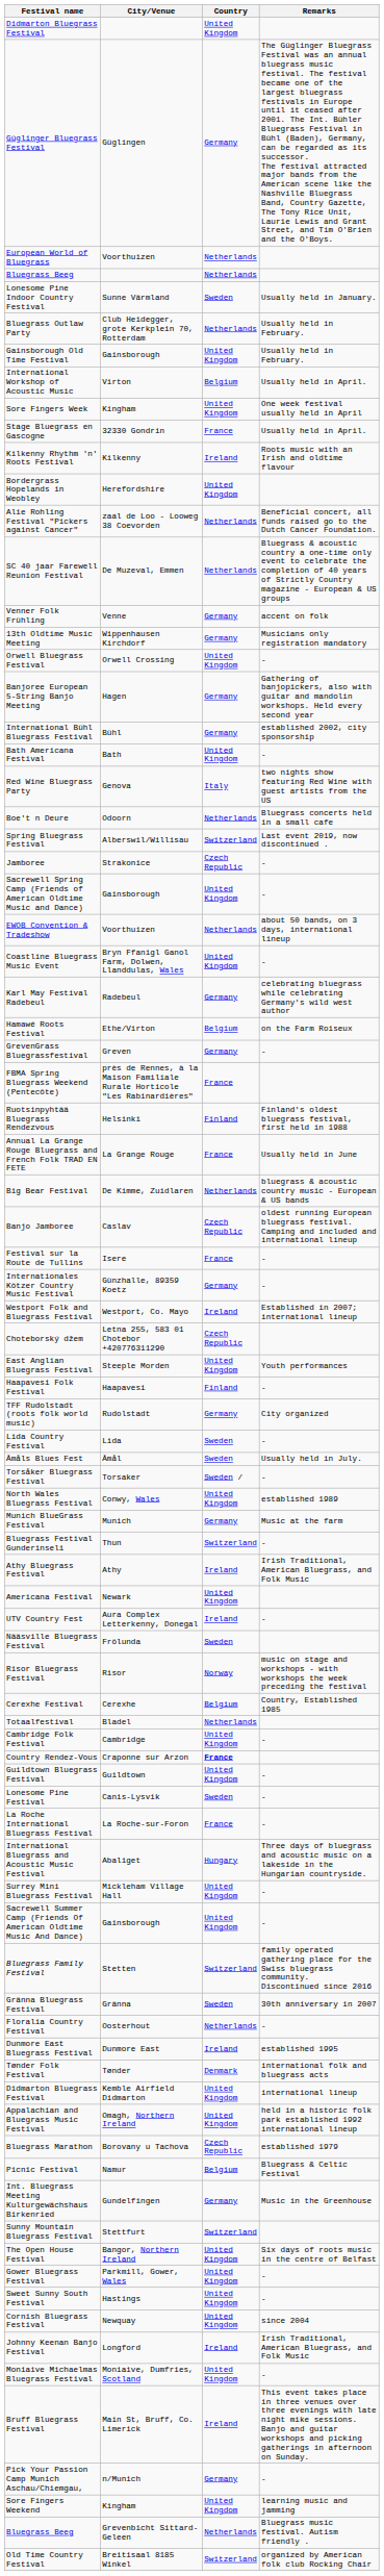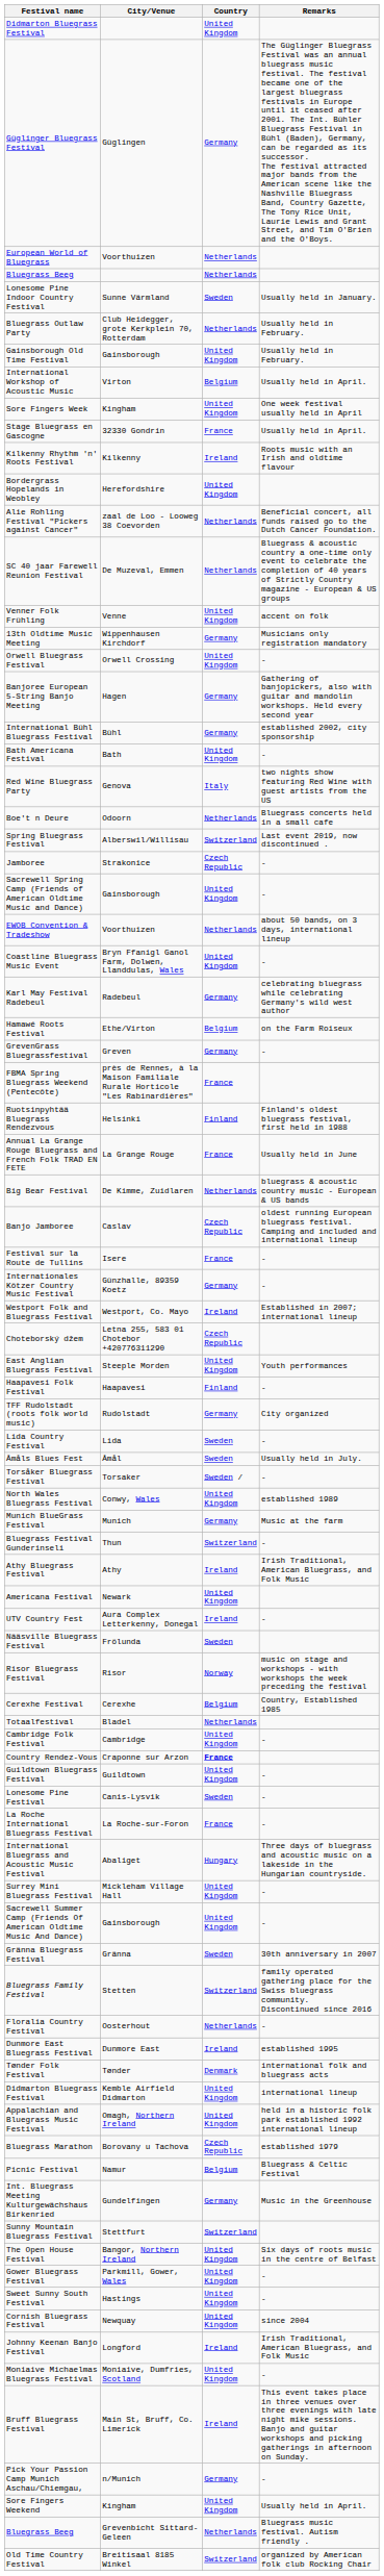Venner Folk Frühling | Country: Germany -> United Kingdom
rows swapped: Bluegrass Family Festival <-> Gränna Bluegrass Festival
Sore Fingers Weekend | Remarks: learning music and jamming -> Usually held in April.
